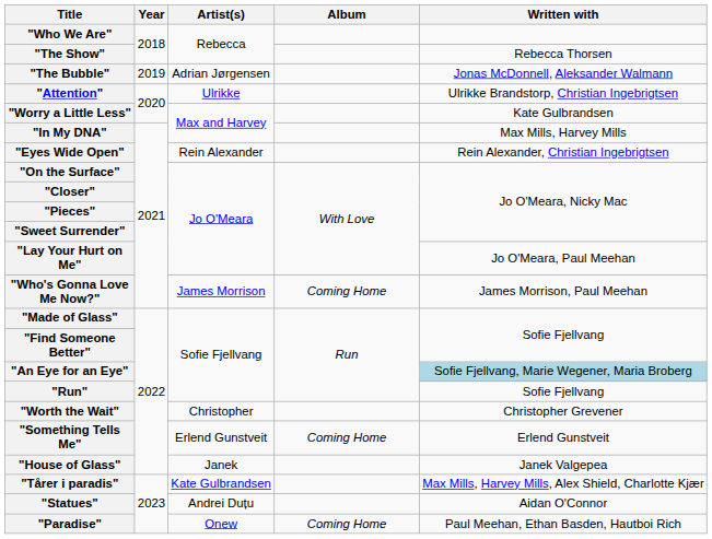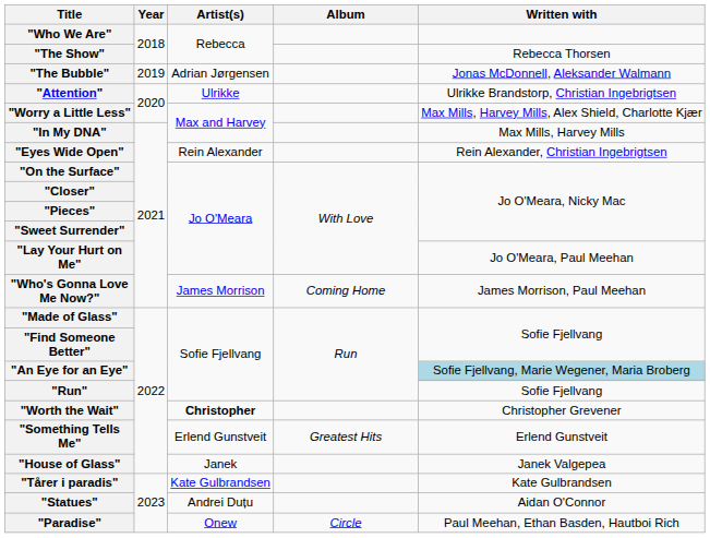"Worry a Little Less" | Written with: Kate Gulbrandsen -> Max Mills, Harvey Mills, Alex Shield, Charlotte Kjær
"Worth the Wait" | Artist(s): normal -> bold
"Something Tells Me" | Album: Coming Home -> Greatest Hits
"Tårer i paradis" | Written with: Max Mills, Harvey Mills, Alex Shield, Charlotte Kjær -> Kate Gulbrandsen
"Paradise" | Album: Coming Home -> Circle
